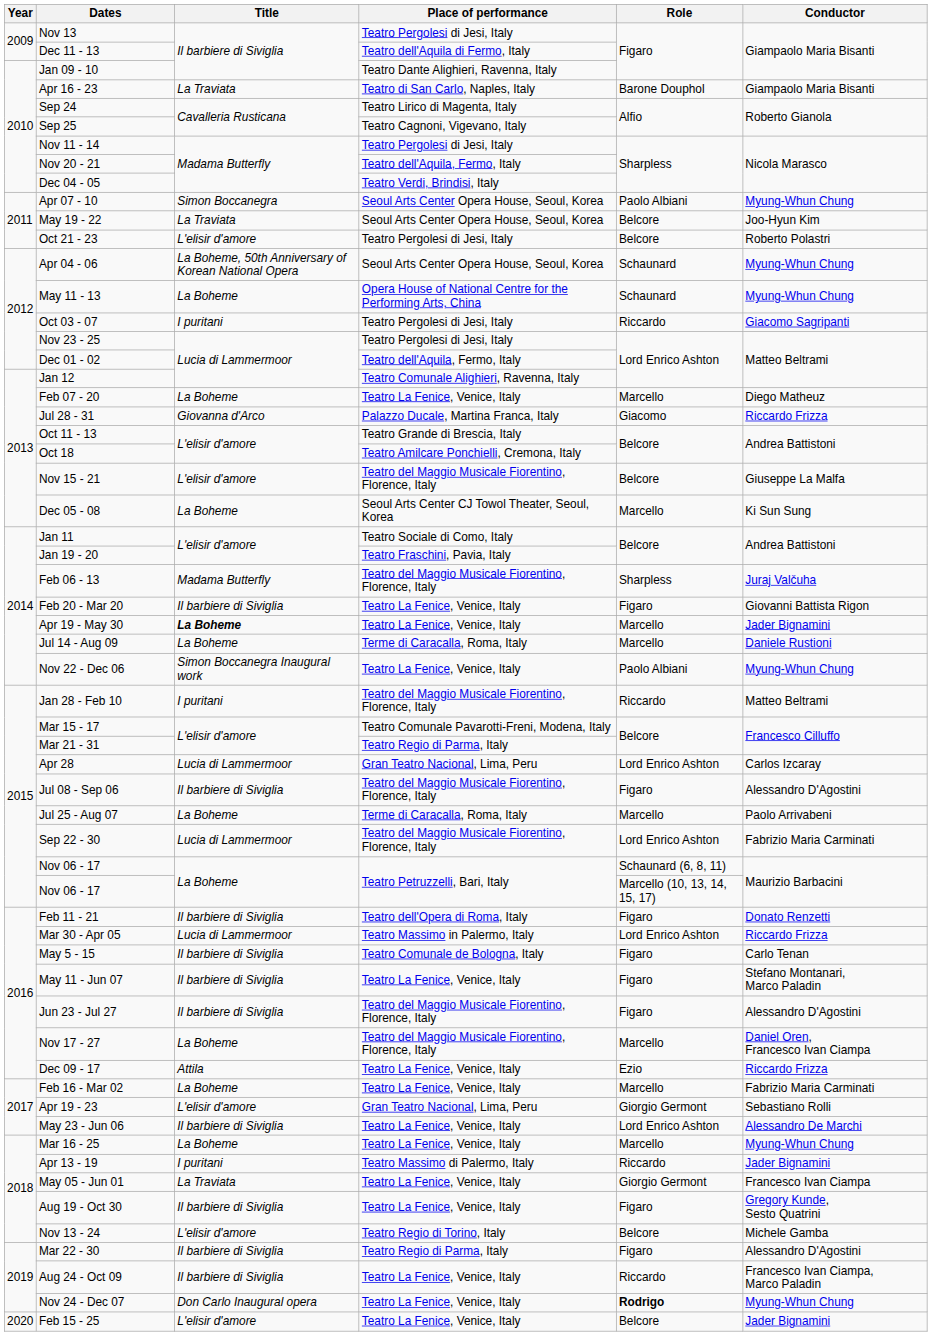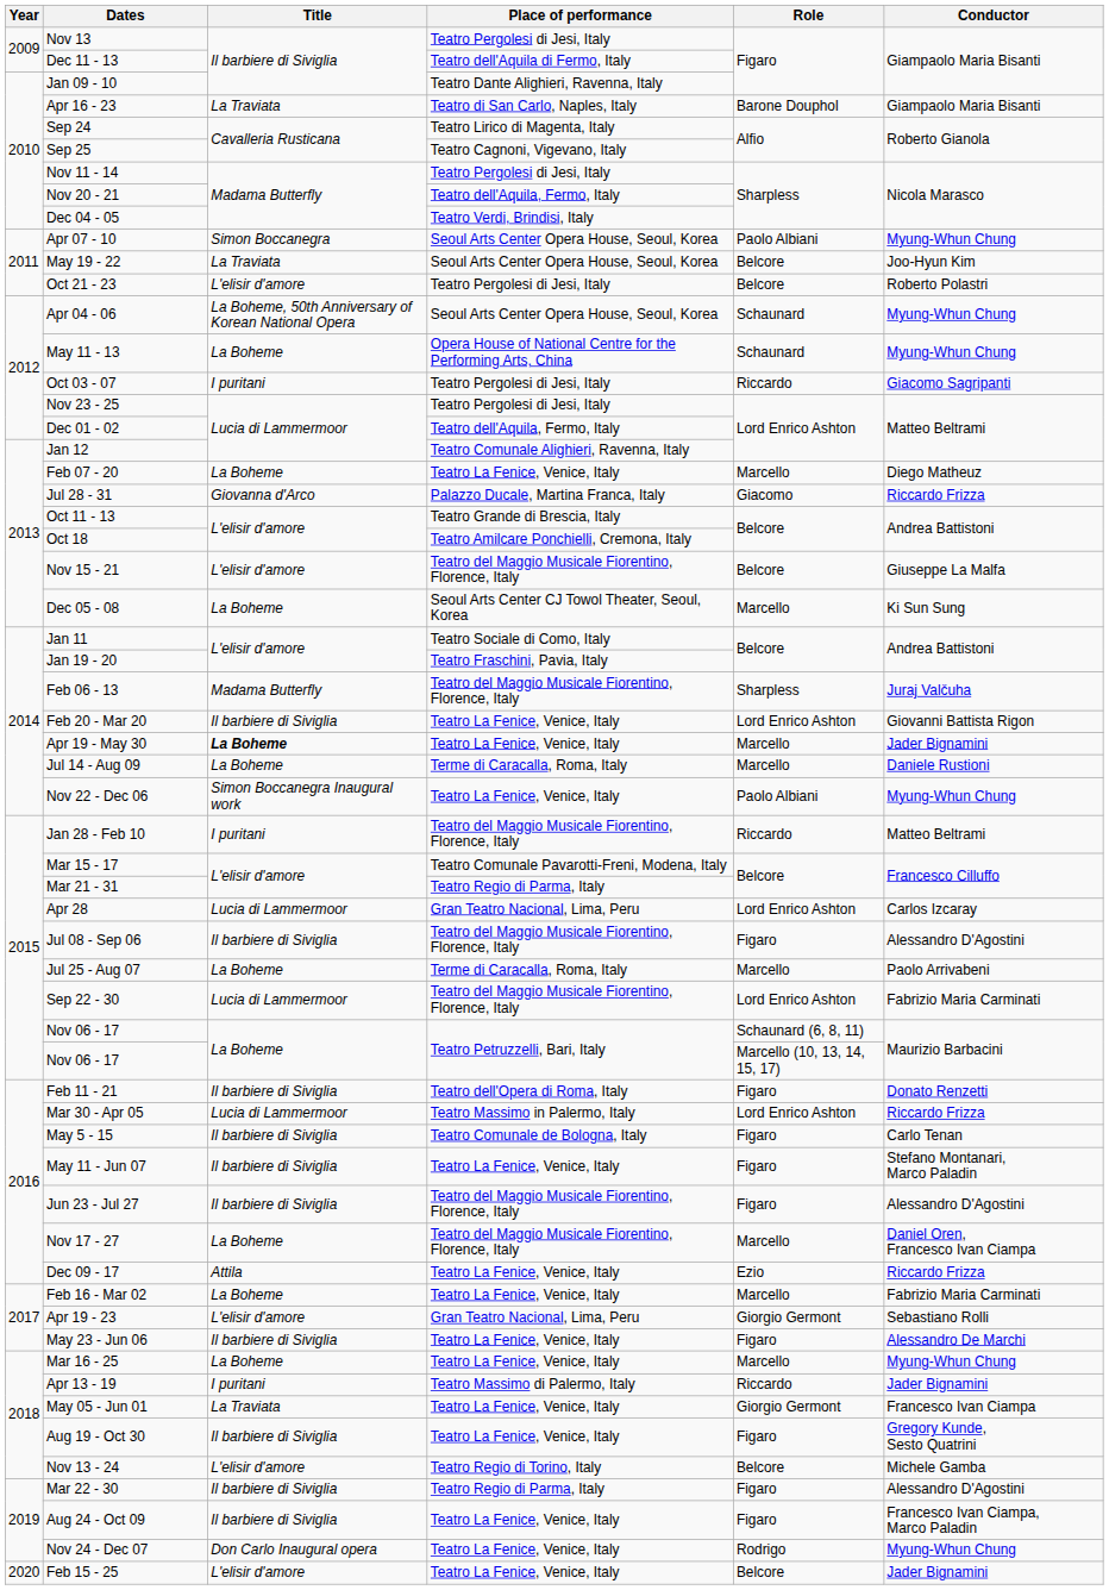Feb 20 - Mar 20 | Role: Figaro -> Lord Enrico Ashton
May 23 - Jun 06 | Role: Lord Enrico Ashton -> Figaro
Aug 24 - Oct 09 | Role: Riccardo -> Figaro
Nov 24 - Dec 07 | Role: bold -> normal
